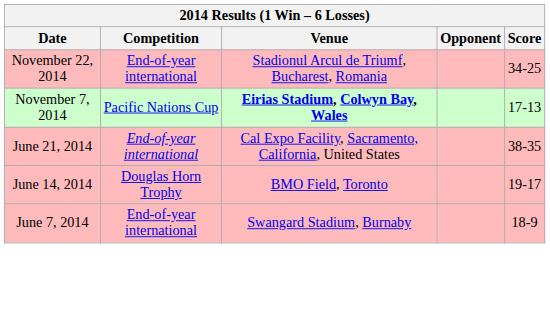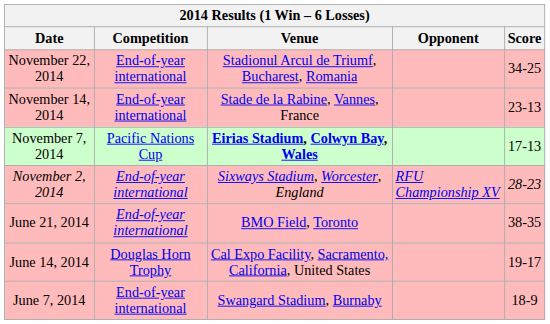+ row: November 14, 2014 | End-of-year international | Stade de la Rabine, Vannes, France | 23-13
+ row: November 2, 2014 | End-of-year international | Sixways Stadium, Worcester, England | RFU Championship XV | 28-23
June 21, 2014 | Venue: Cal Expo Facility, Sacramento, California, United States -> BMO Field, Toronto
June 14, 2014 | Venue: BMO Field, Toronto -> Cal Expo Facility, Sacramento, California, United States
